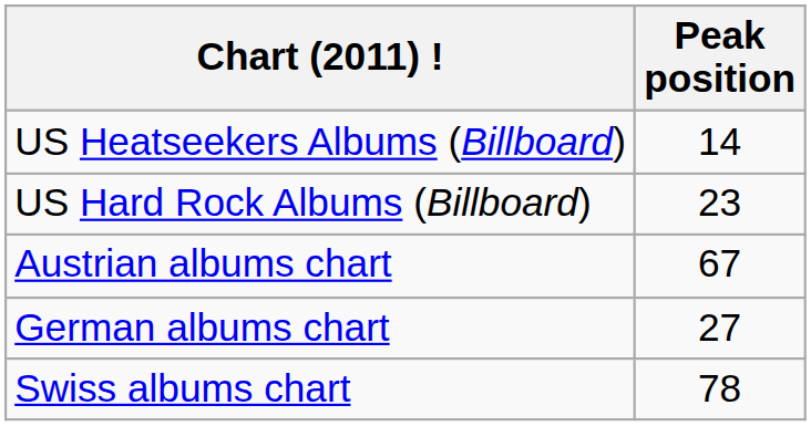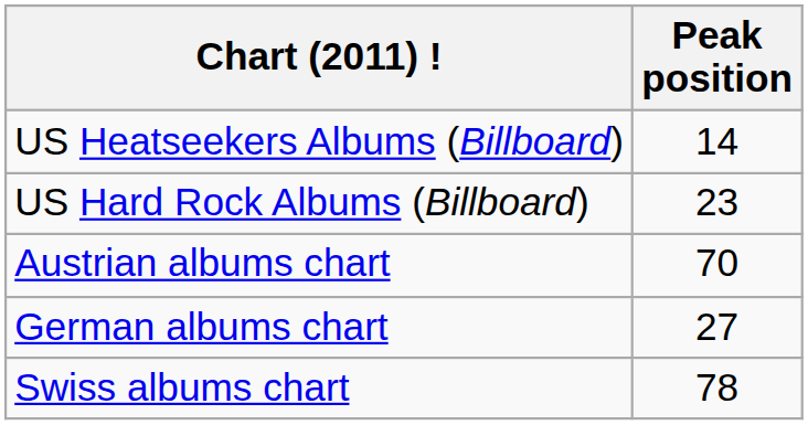Austrian albums chart | Peak position: 67 -> 70
